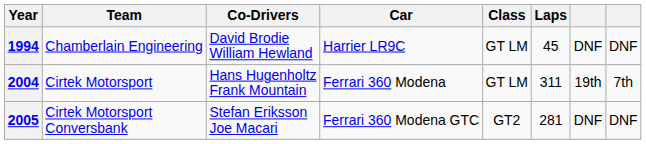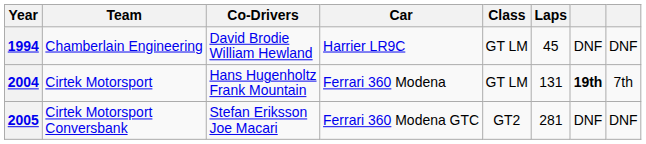2004 | Laps: 311 -> 131
2004 | column 7: normal -> bold
